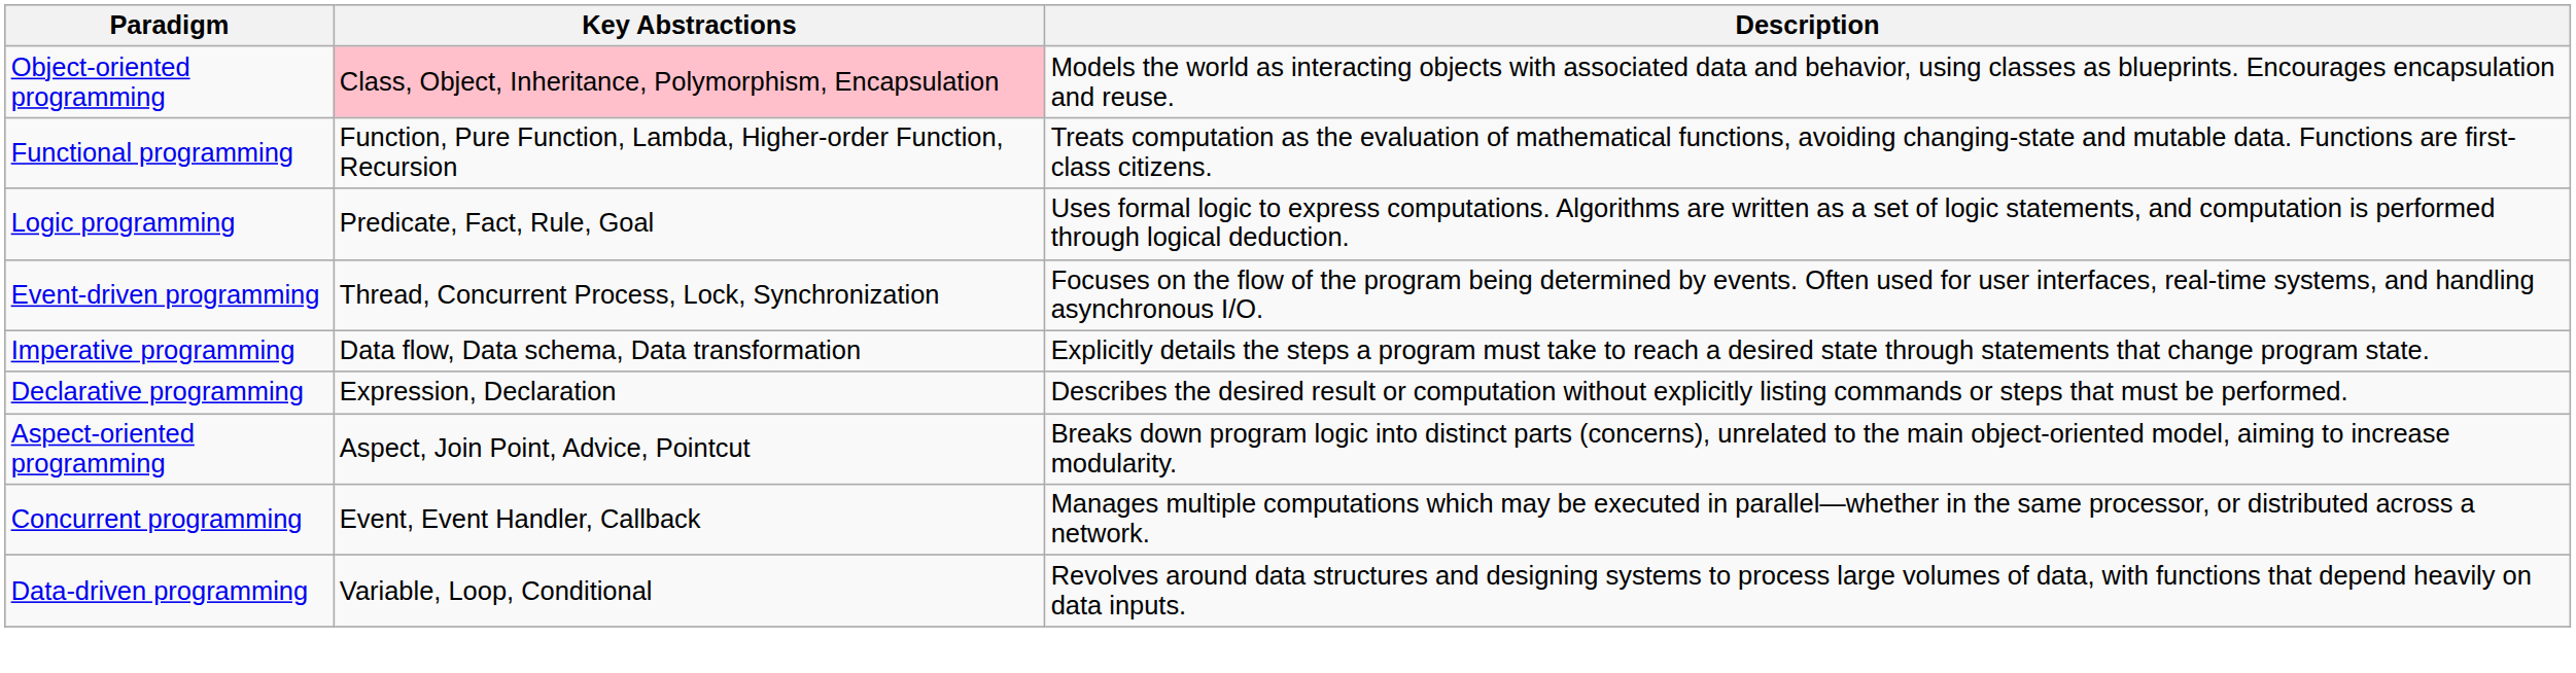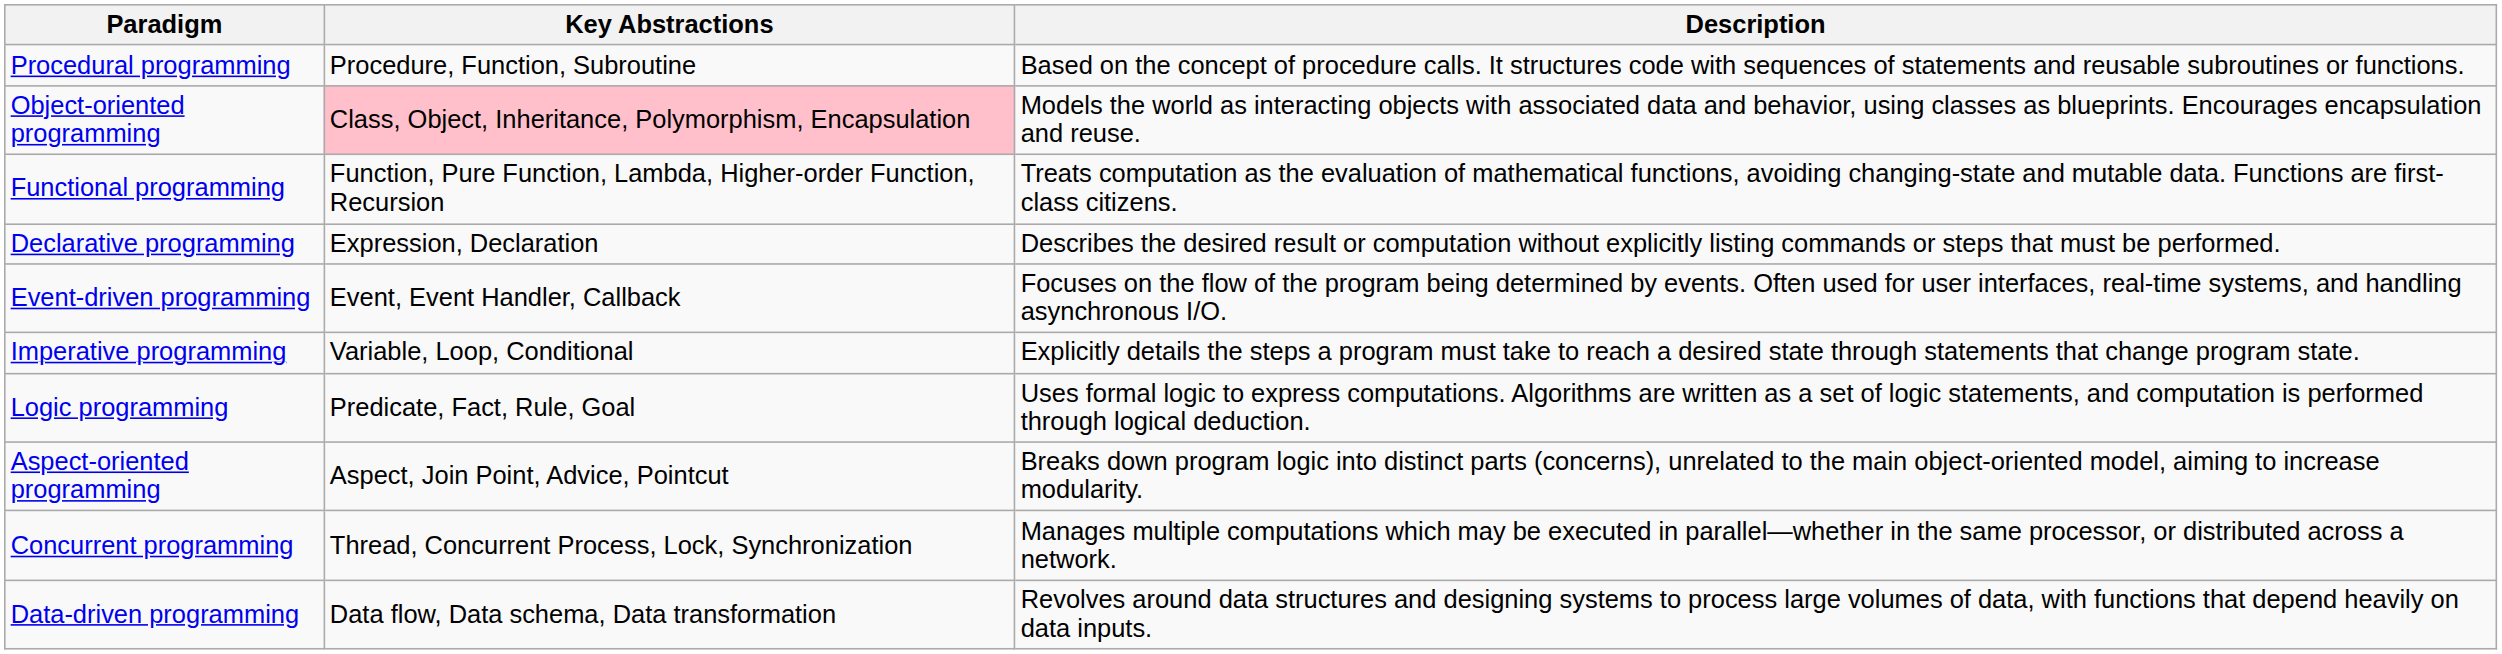+ row: Procedural programming | Procedure, Function, Subroutine | Based on the concept of procedure calls. It structures code with sequences of statements and reusable subroutines or functions.
rows swapped: Logic programming <-> Declarative programming
Event-driven programming | Key Abstractions: Thread, Concurrent Process, Lock, Synchronization -> Event, Event Handler, Callback
Imperative programming | Key Abstractions: Data flow, Data schema, Data transformation -> Variable, Loop, Conditional
Concurrent programming | Key Abstractions: Event, Event Handler, Callback -> Thread, Concurrent Process, Lock, Synchronization
Data-driven programming | Key Abstractions: Variable, Loop, Conditional -> Data flow, Data schema, Data transformation
